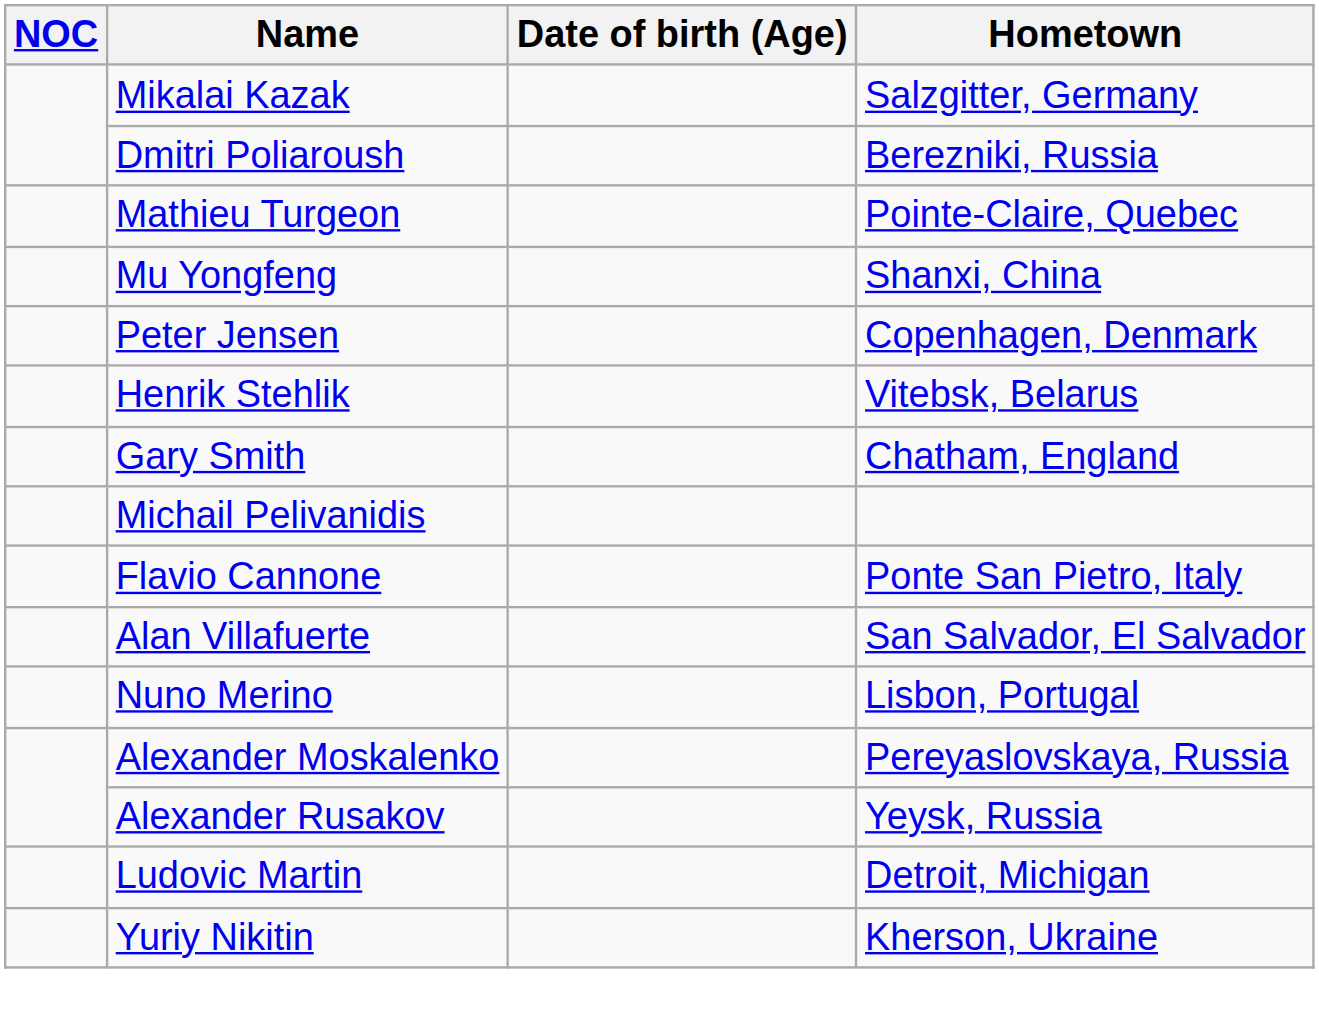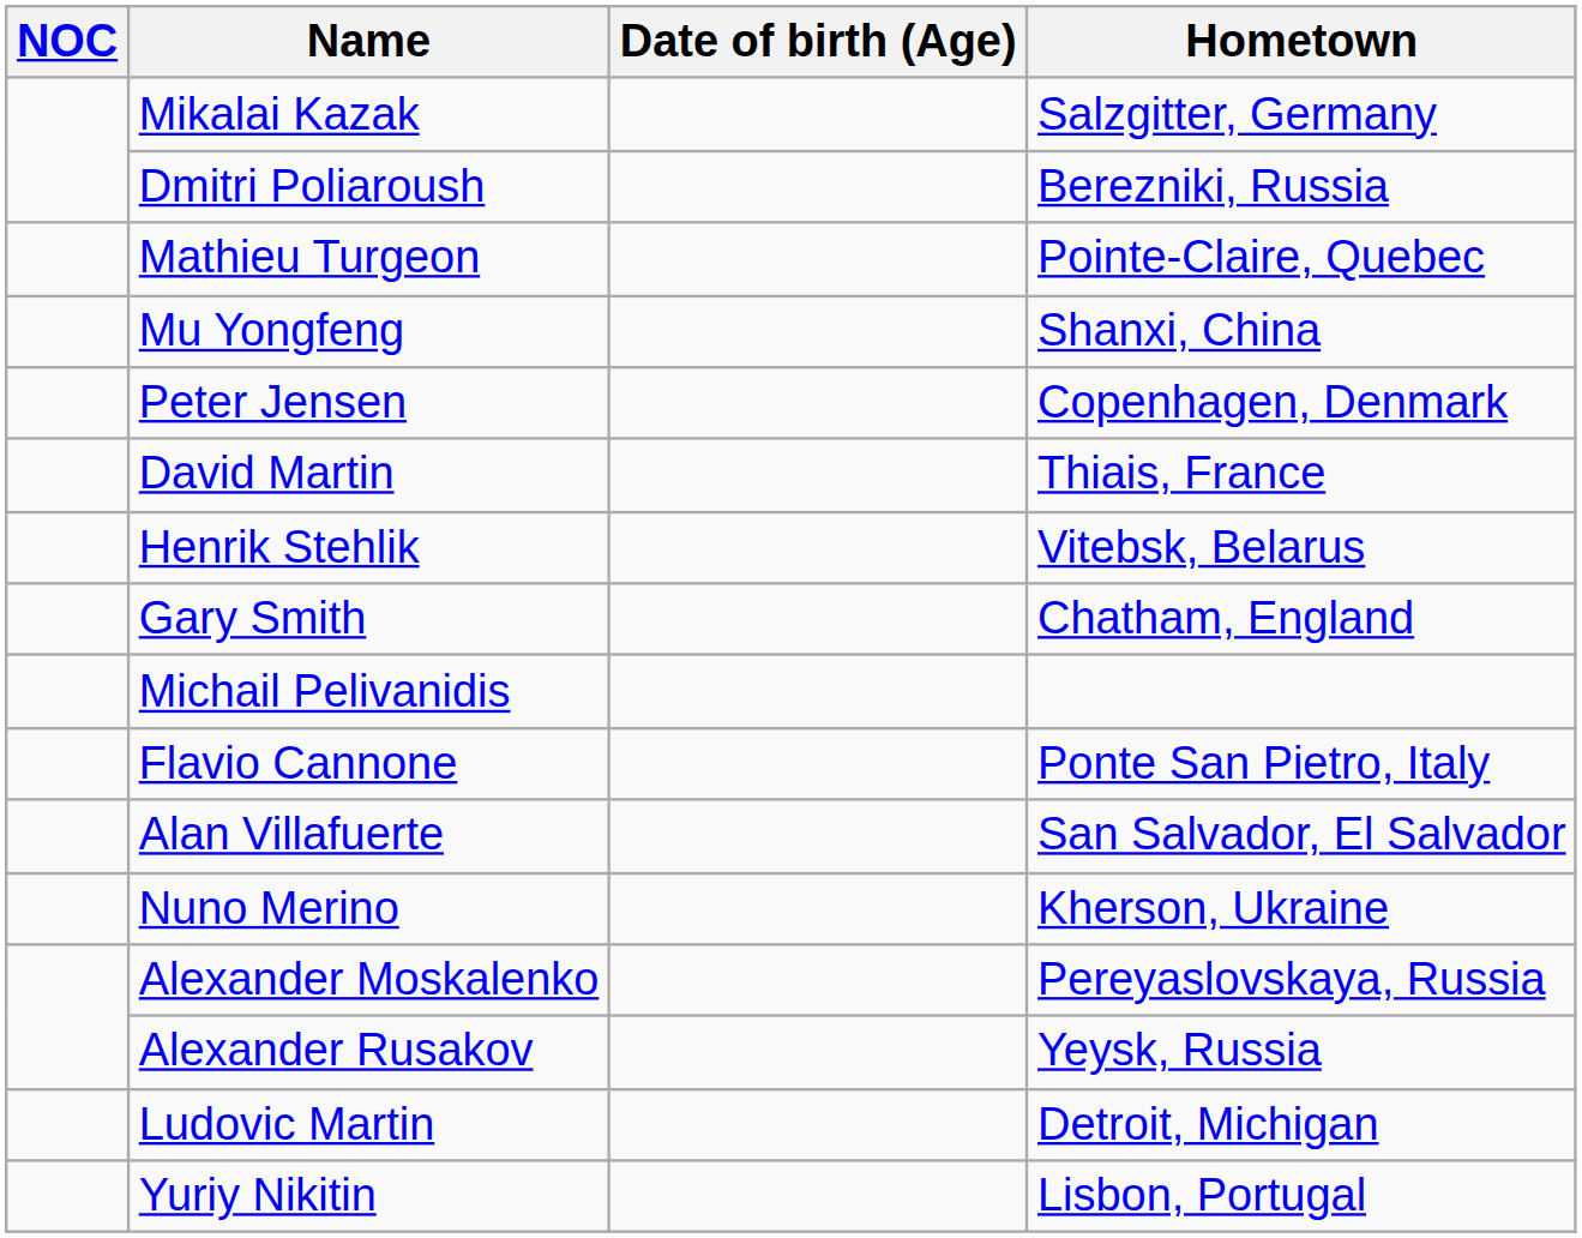+ row: David Martin | Thiais, France
Nuno Merino | Hometown: Lisbon, Portugal -> Kherson, Ukraine
Yuriy Nikitin | Hometown: Kherson, Ukraine -> Lisbon, Portugal
